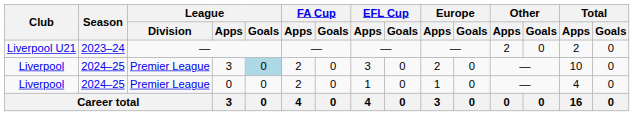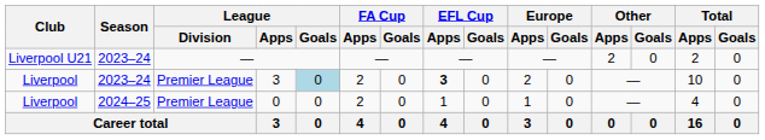Liverpool / 3 | Season: 2024–25 -> 2023–24
Liverpool / 3 | EFL Cup / Apps: normal -> bold
